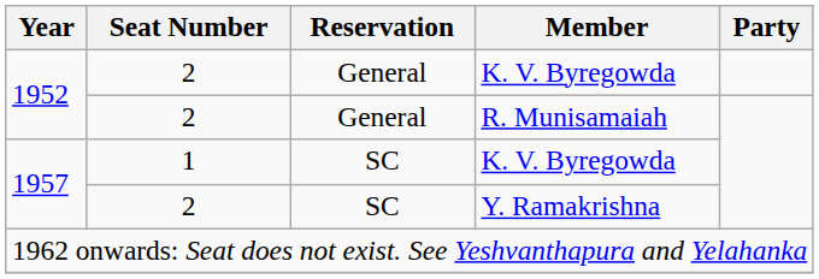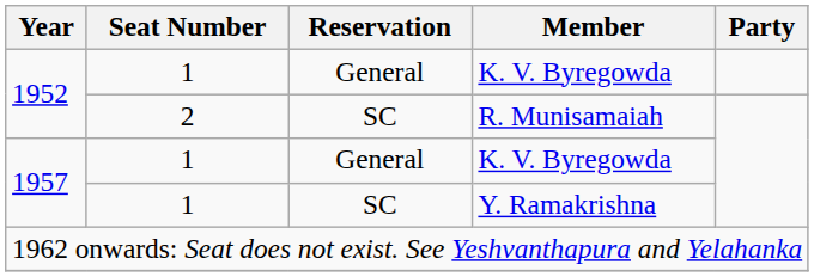1952 / K. V. Byregowda | Seat Number: 2 -> 1
R. Munisamaiah | Reservation: General -> SC
1957 / K. V. Byregowda | Reservation: SC -> General
Y. Ramakrishna | Seat Number: 2 -> 1
